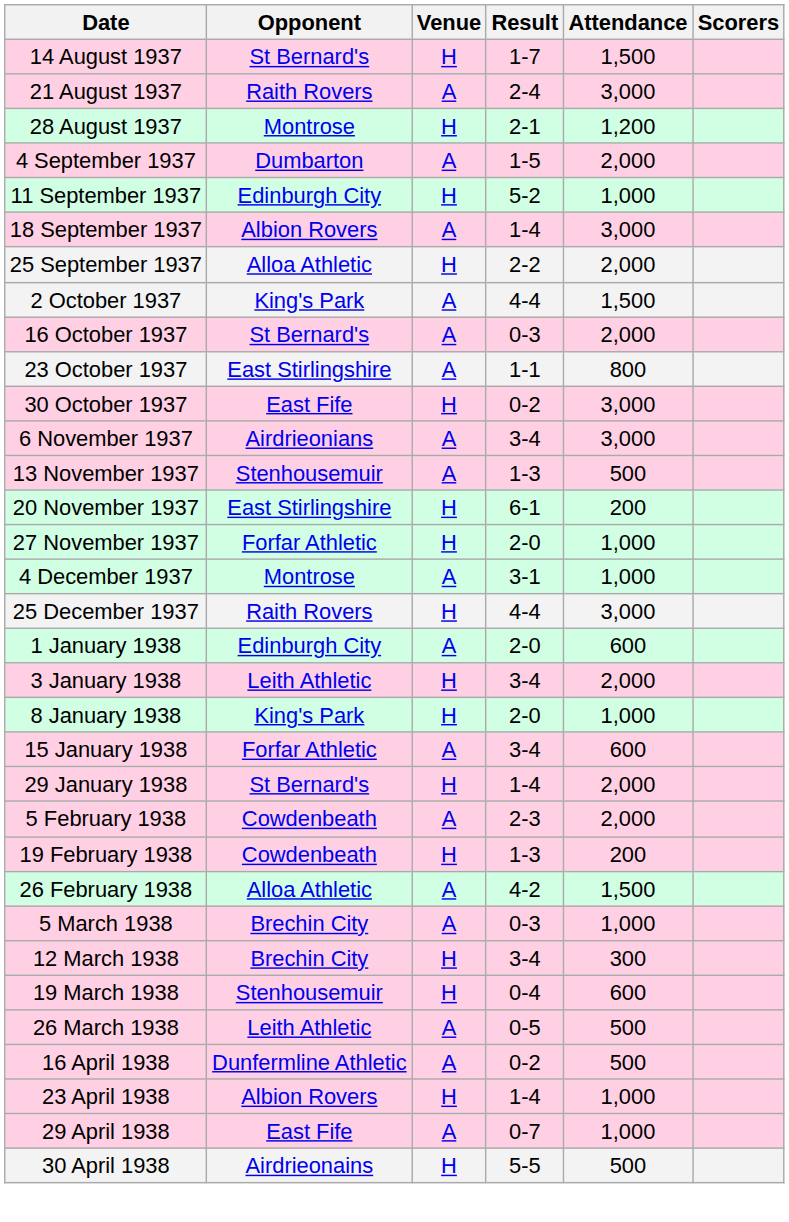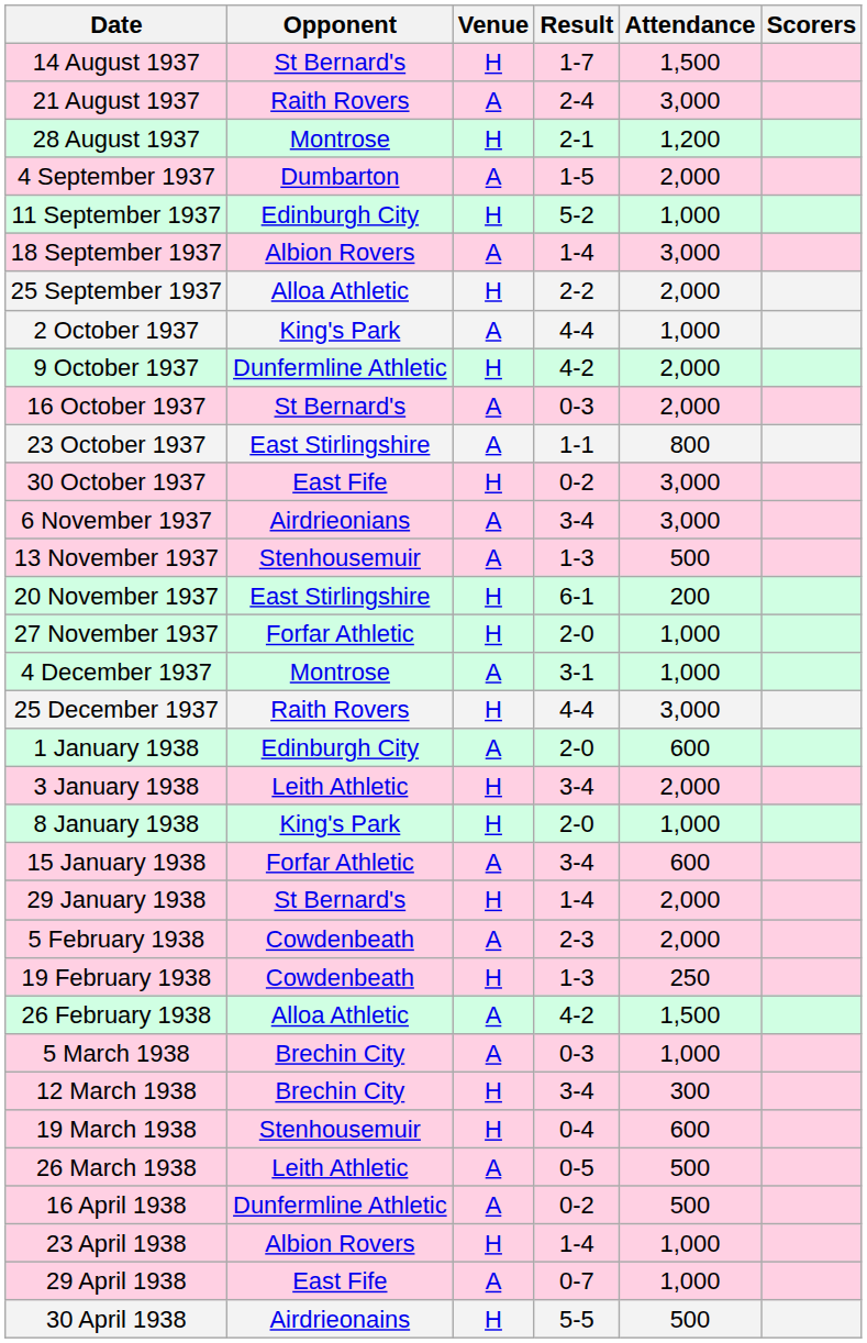2 October 1937 | Attendance: 1,500 -> 1,000
+ row: 9 October 1937 | Dunfermline Athletic | H | 4-2 | 2,000
19 February 1938 | Attendance: 200 -> 250
